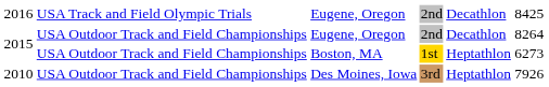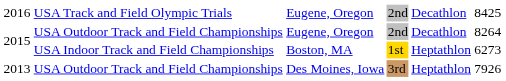Boston, MA | column 2: USA Outdoor Track and Field Championships -> USA Indoor Track and Field Championships
Des Moines, Iowa | column 1: 2010 -> 2013
